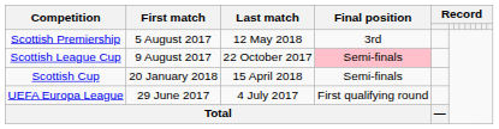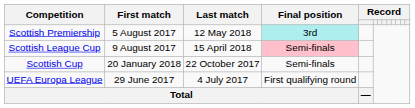Scottish Premiership | Final position: no background -> paleturquoise background
Scottish League Cup | Last match: 22 October 2017 -> 15 April 2018
Scottish Cup | Last match: 15 April 2018 -> 22 October 2017
